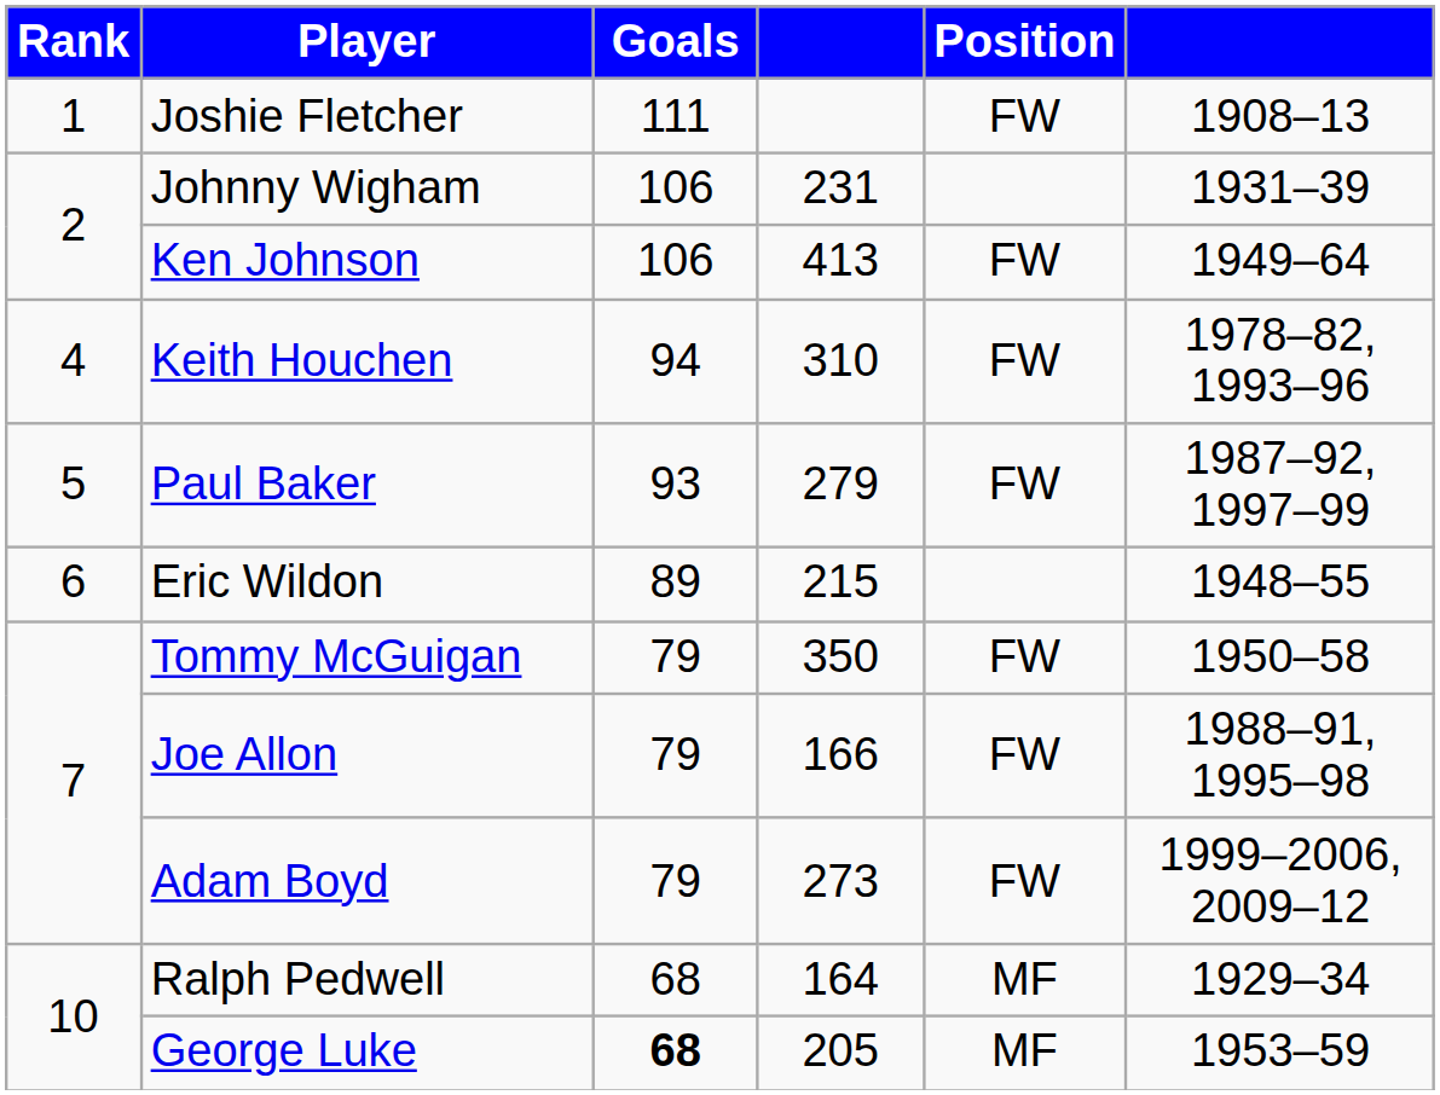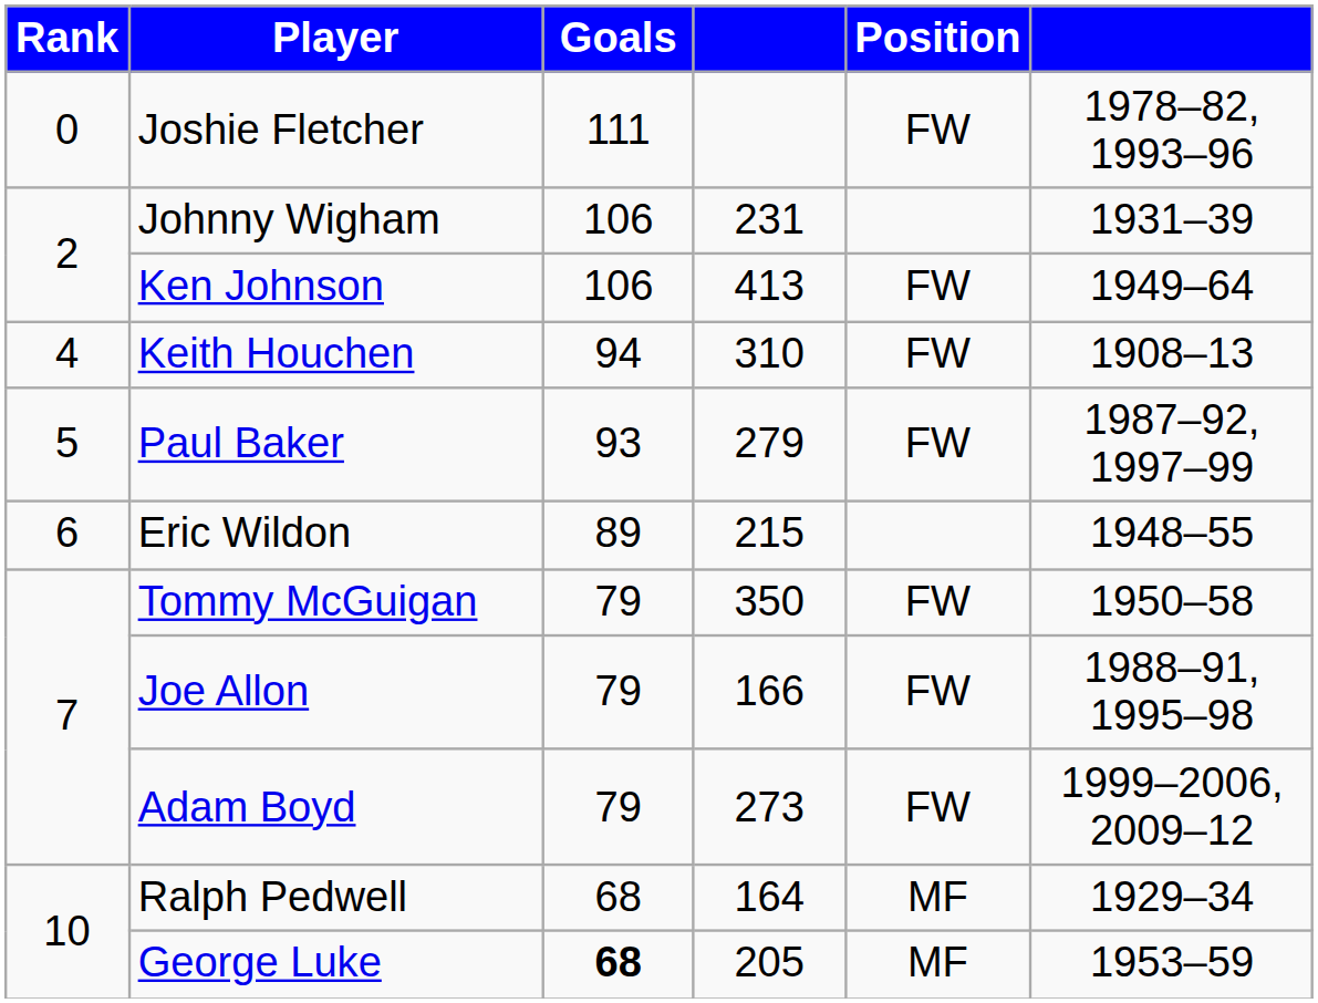Joshie Fletcher | Rank: 1 -> 0
Joshie Fletcher | column 6: 1908–13 -> 1978–82, 1993–96
Keith Houchen | column 6: 1978–82, 1993–96 -> 1908–13
